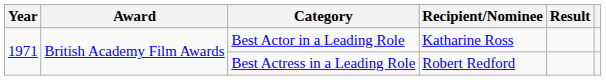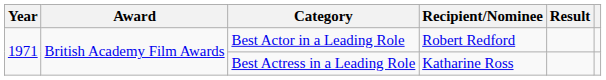Best Actor in a Leading Role | Recipient/Nominee: Katharine Ross -> Robert Redford
Best Actress in a Leading Role | Recipient/Nominee: Robert Redford -> Katharine Ross
